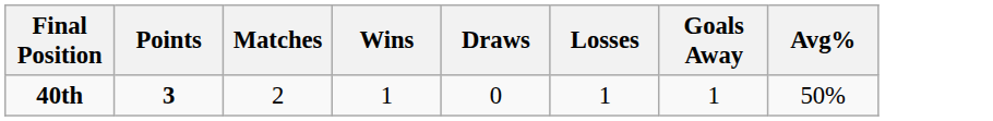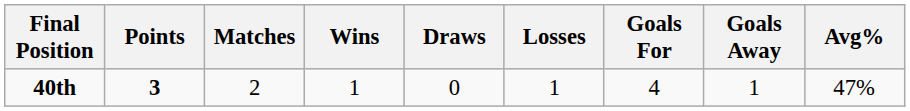+ column: Goals For | 4
40th | Avg%: 50% -> 47%
